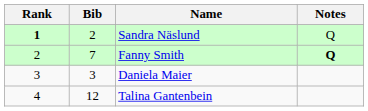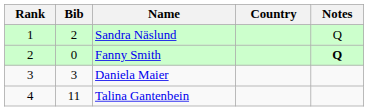+ column: Country
Sandra Näslund | Rank: bold -> normal
Fanny Smith | Bib: 7 -> 0
Talina Gantenbein | Bib: 12 -> 11
